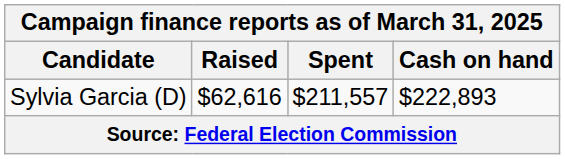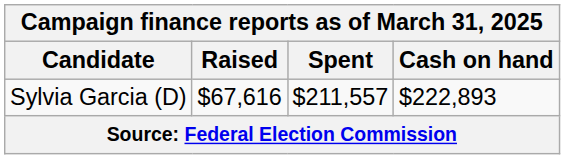Sylvia Garcia (D) | Raised: $62,616 -> $67,616
